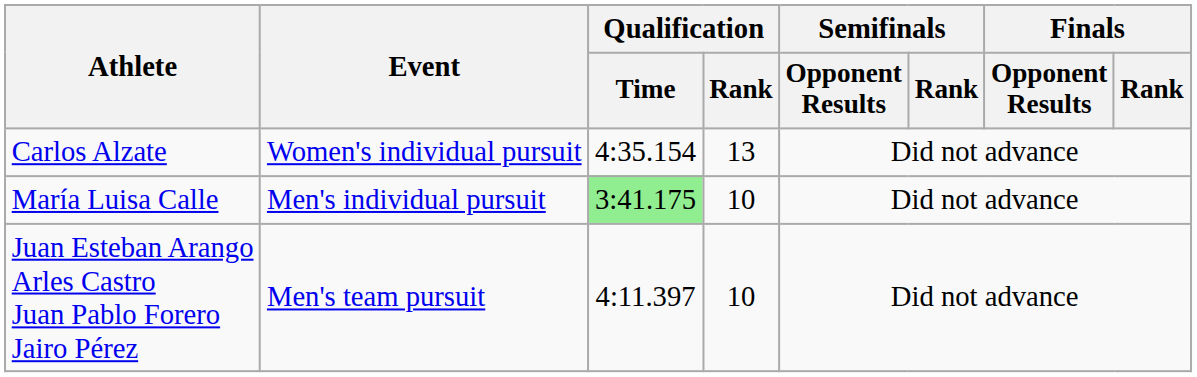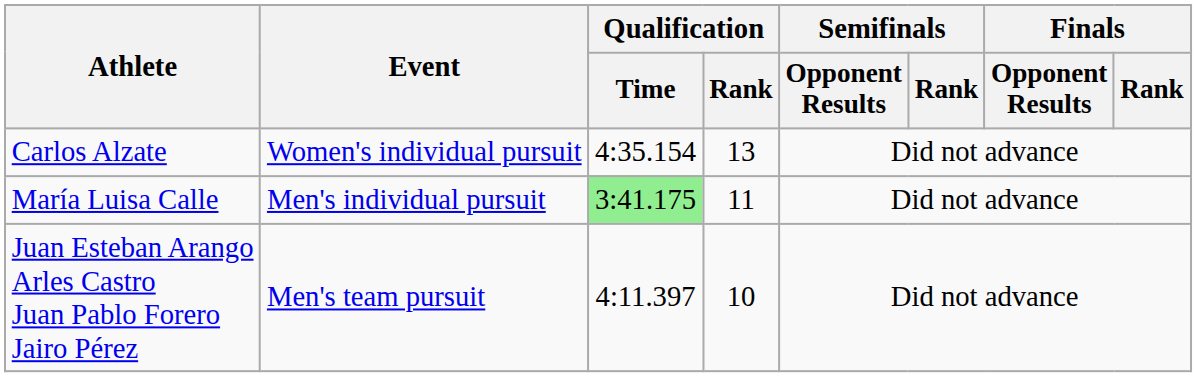María Luisa Calle | Qualification / Rank: 10 -> 11
